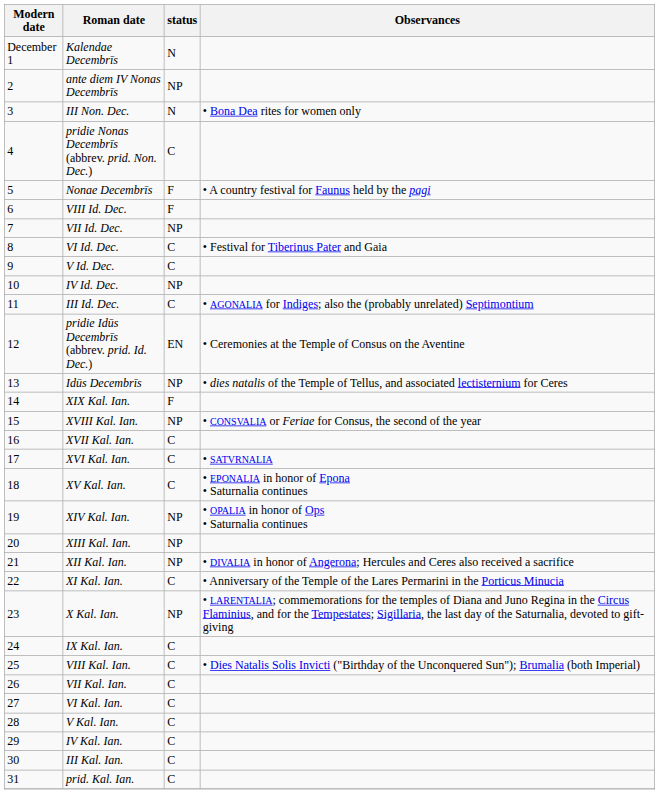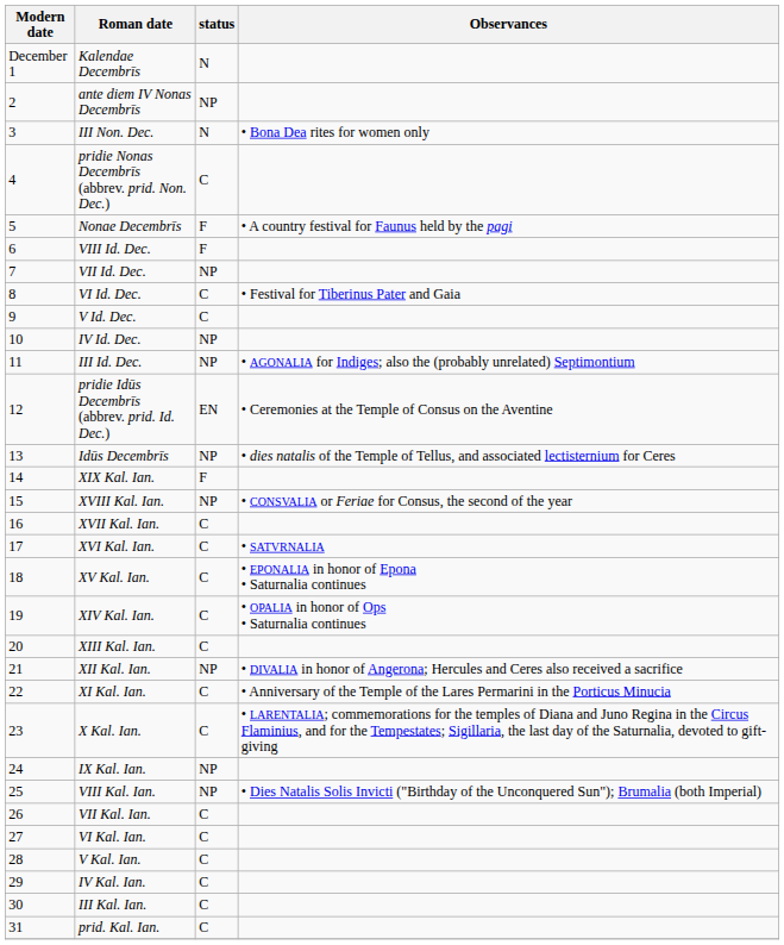III Id. Dec. | status: C -> NP
XIV Kal. Ian. | status: NP -> C
XIII Kal. Ian. | status: NP -> C
X Kal. Ian. | status: NP -> C
IX Kal. Ian. | status: C -> NP
VIII Kal. Ian. | status: C -> NP
